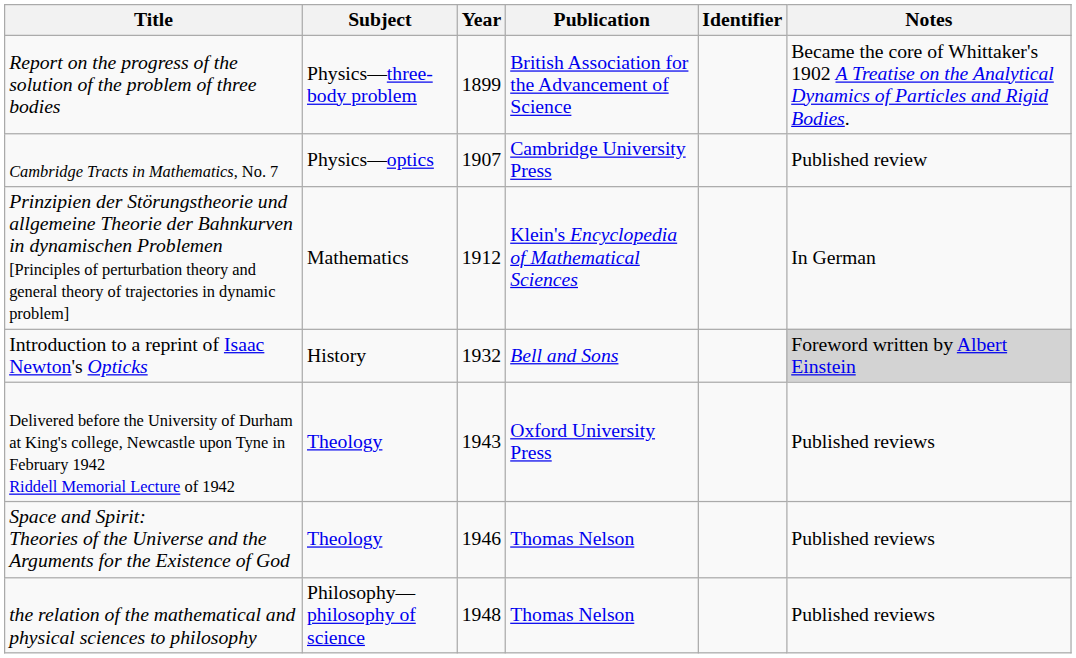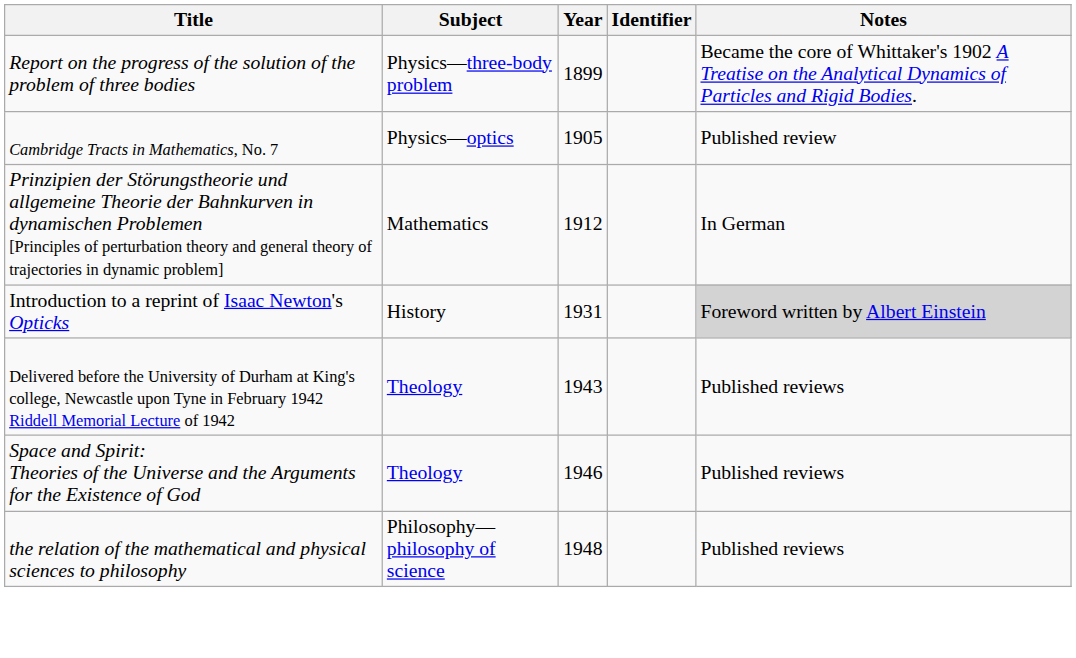- column: Publication | British Association for the Advancement of Science | Cambridge University Press | Klein's Encyclopedia of Mathematical Sciences | Bell and Sons | Oxford University Press | Thomas Nelson | Thomas Nelson
Cambridge Tracts in Mathematics, No. 7 | Year: 1907 -> 1905
Introduction to a reprint of Isaac Newton's Opticks | Year: 1932 -> 1931
